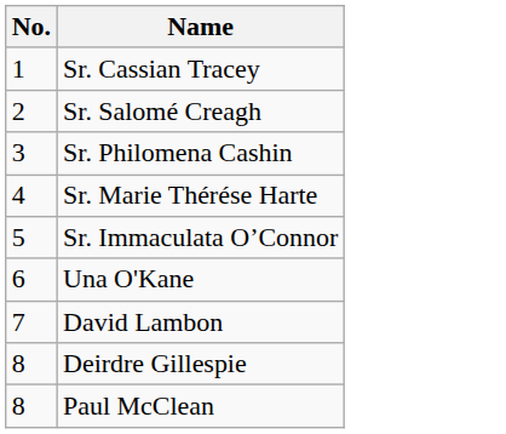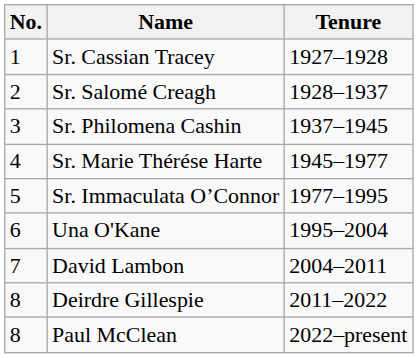+ column: Tenure | 1927–1928 | 1928–1937 | 1937–1945 | 1945–1977 | 1977–1995 | 1995–2004 | 2004–2011 | 2011–2022 | 2022–present
